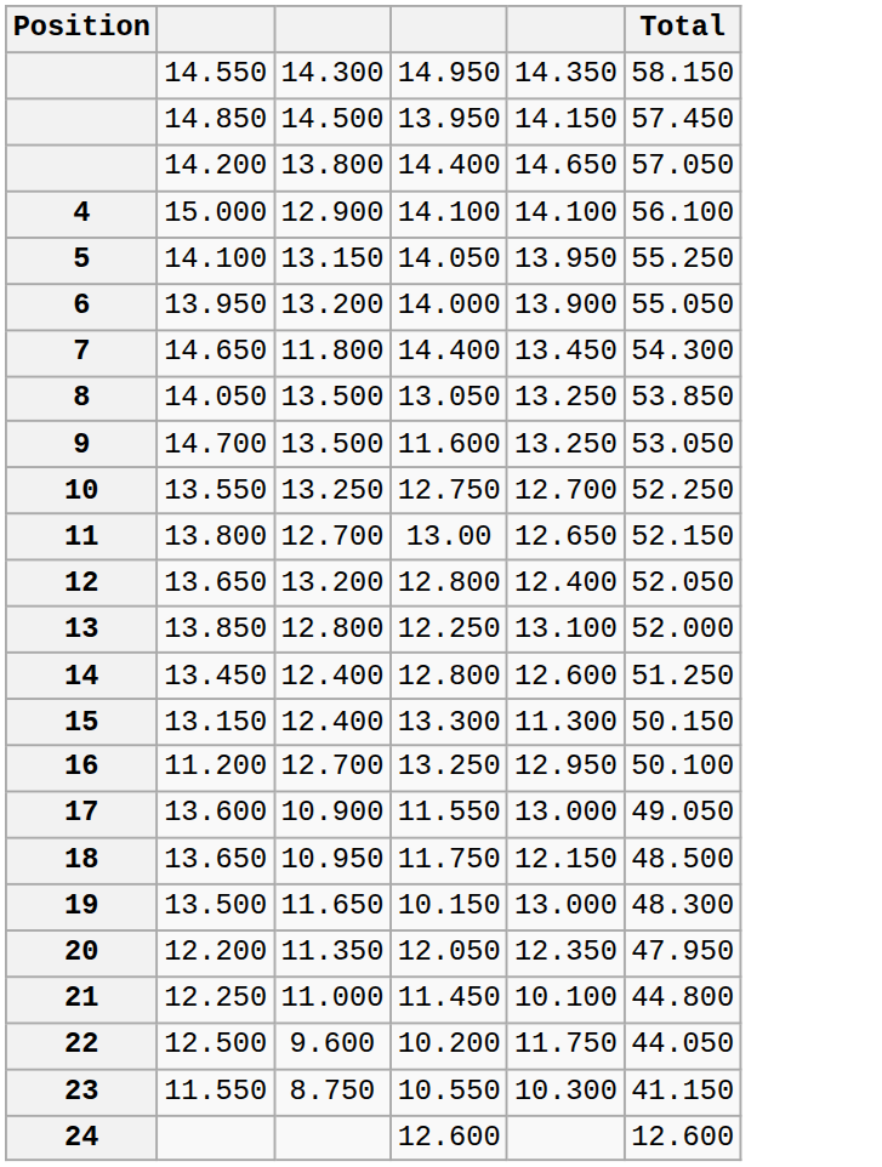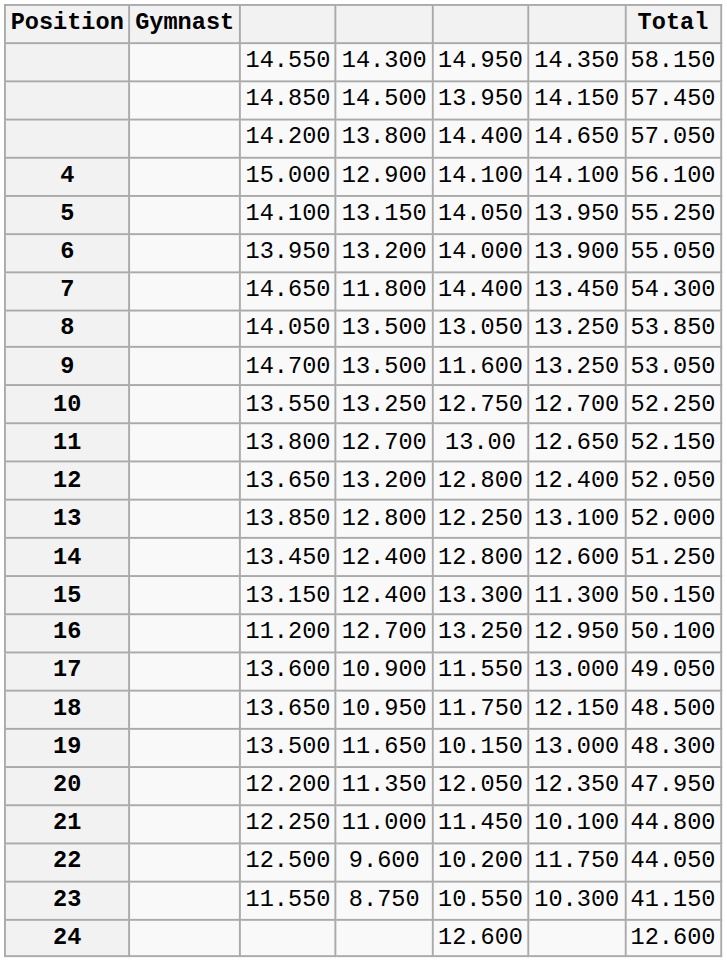+ column: Gymnast
